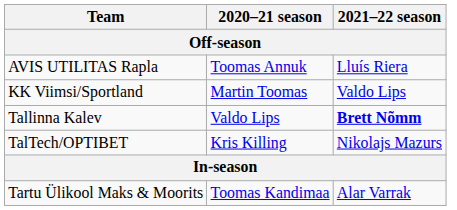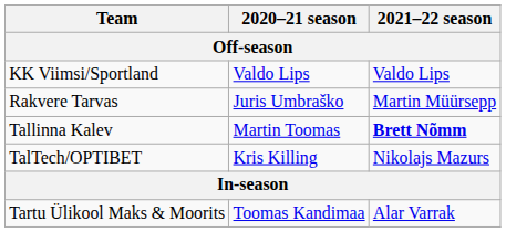- row: AVIS UTILITAS Rapla | Toomas Annuk | Lluís Riera
KK Viimsi/Sportland | 2020–21 season: Martin Toomas -> Valdo Lips
+ row: Rakvere Tarvas | Juris Umbraško | Martin Müürsepp
Tallinna Kalev | 2020–21 season: Valdo Lips -> Martin Toomas
